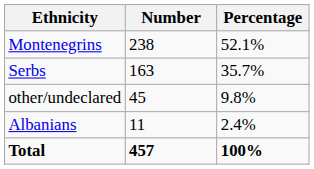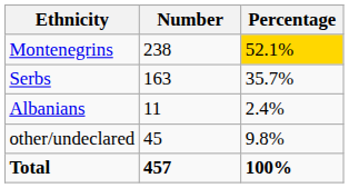Montenegrins | Percentage: no background -> gold background
rows swapped: Albanians <-> other/undeclared
